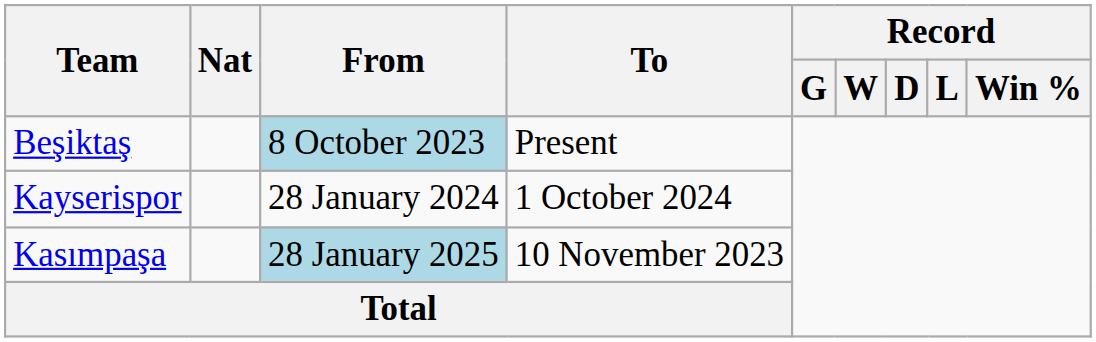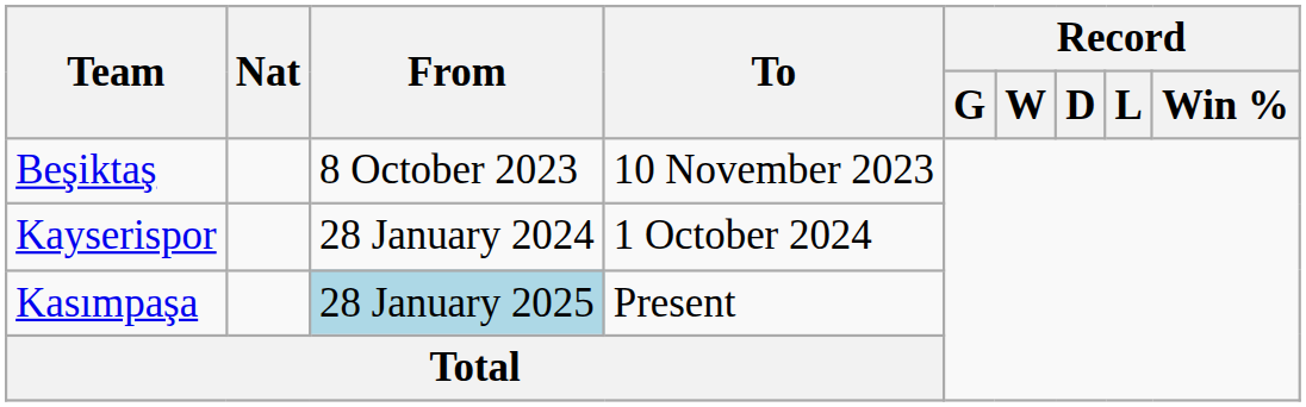Beşiktaş | From: lightblue background -> no background
Beşiktaş | To: Present -> 10 November 2023
Kasımpaşa | To: 10 November 2023 -> Present
